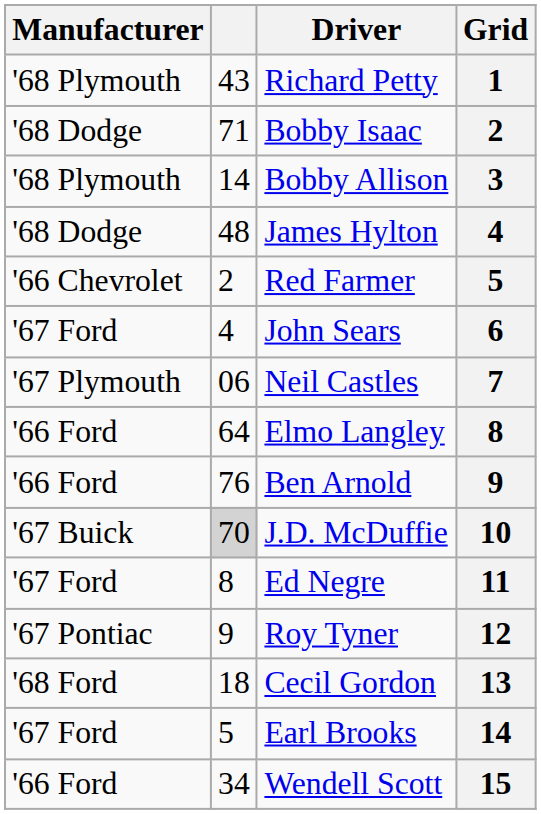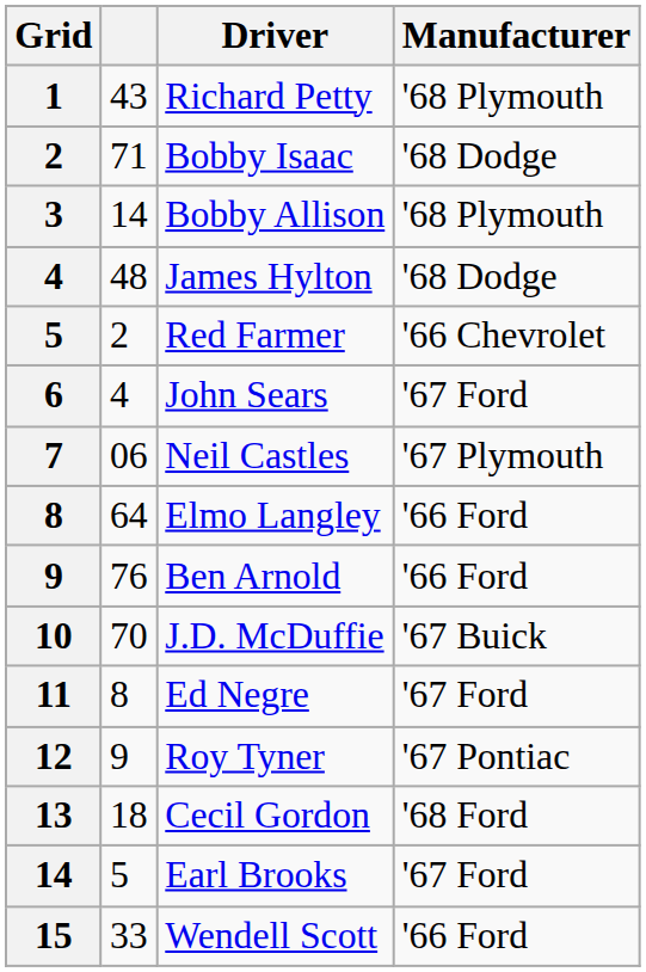columns swapped: Grid <-> Manufacturer
J.D. McDuffie | column 2: lightgrey background -> no background
Wendell Scott | column 2: 34 -> 33
